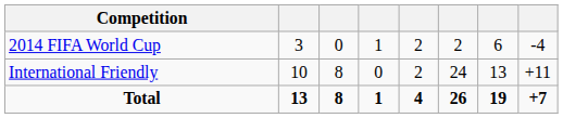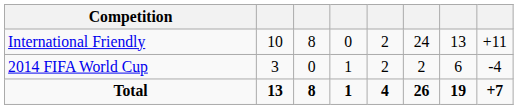rows swapped: International Friendly <-> 2014 FIFA World Cup
